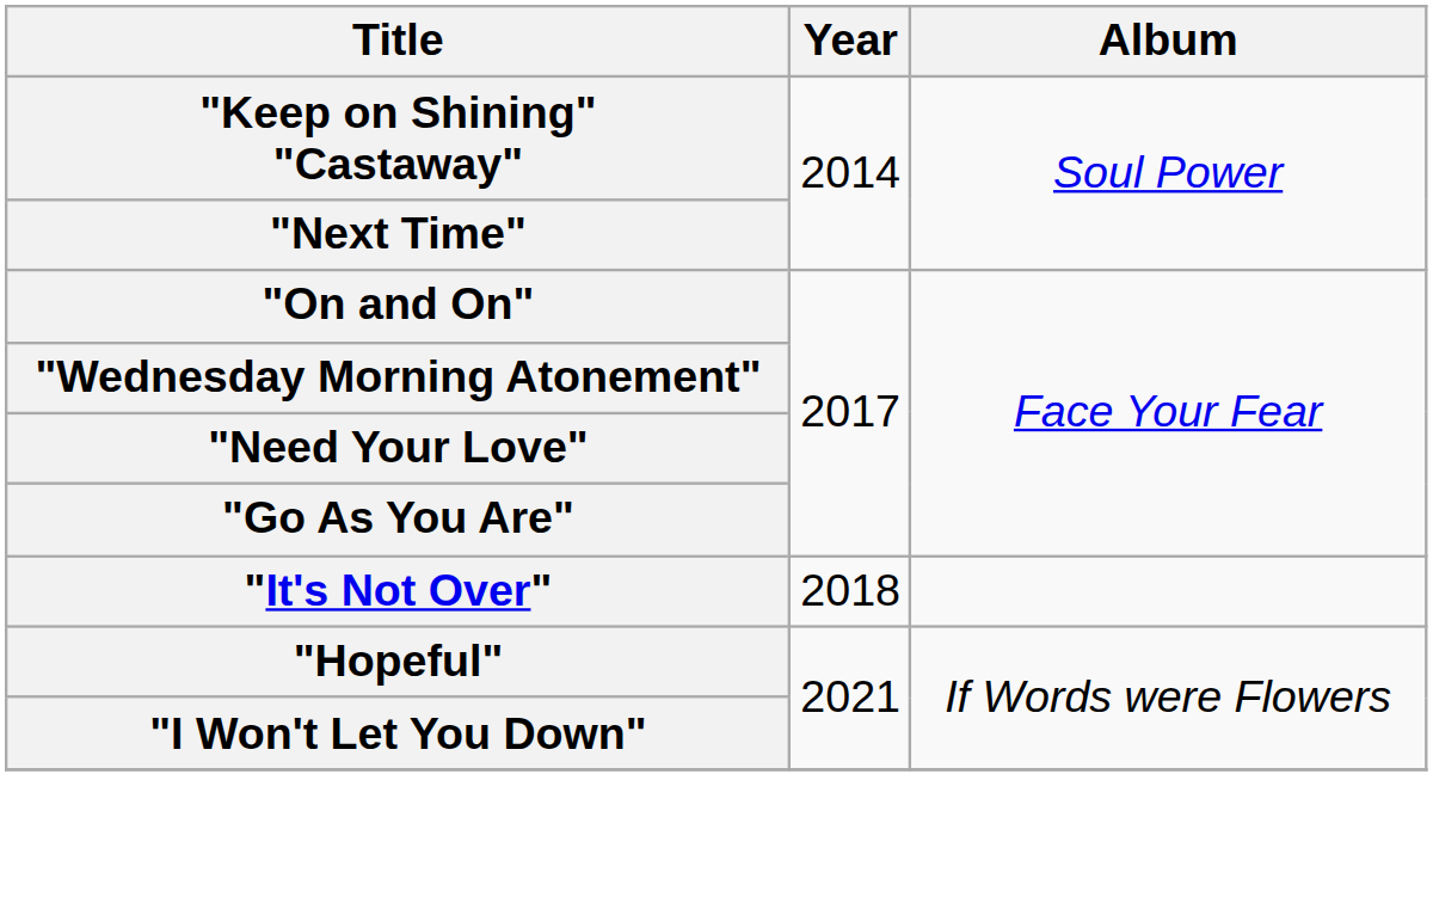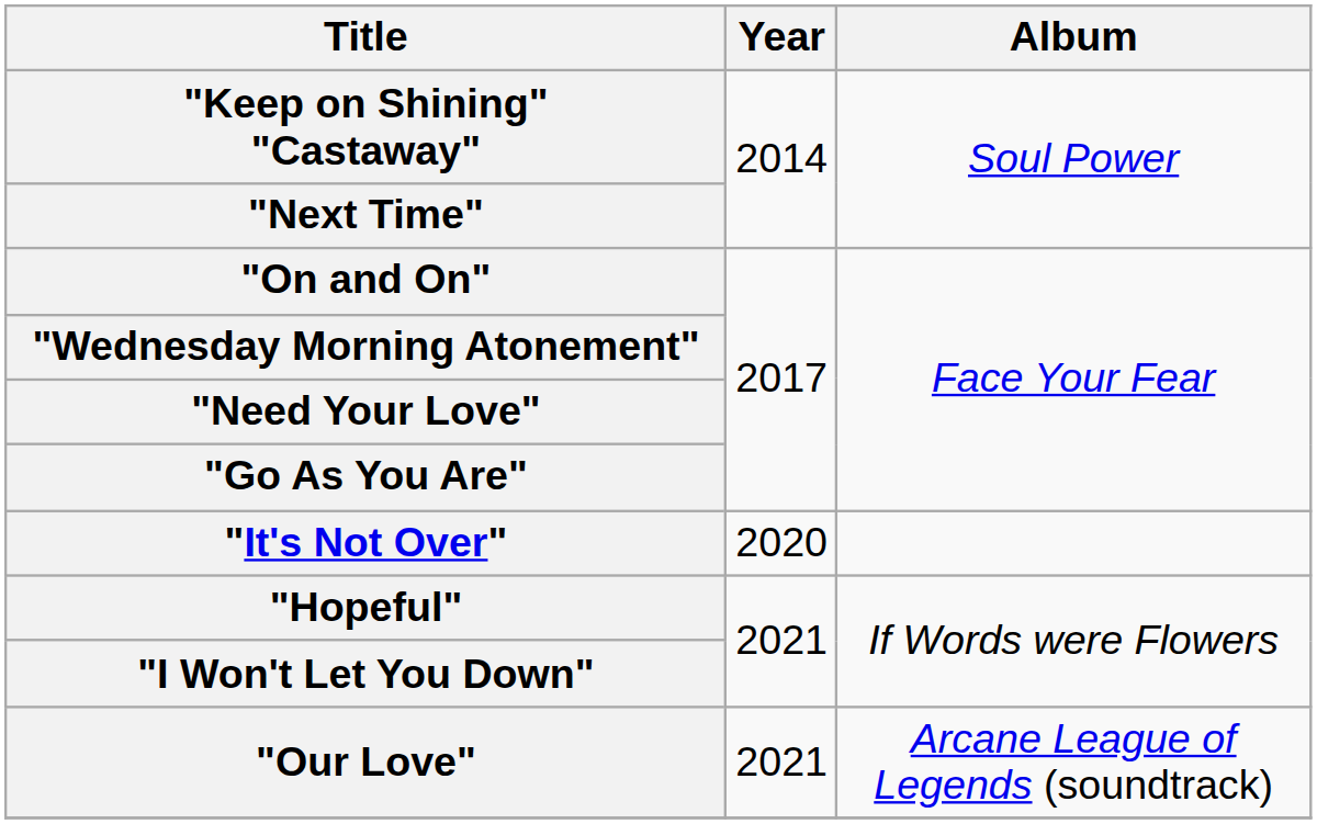"It's Not Over" | Year: 2018 -> 2020
+ row: "Our Love" | 2021 | Arcane League of Legends (soundtrack)
